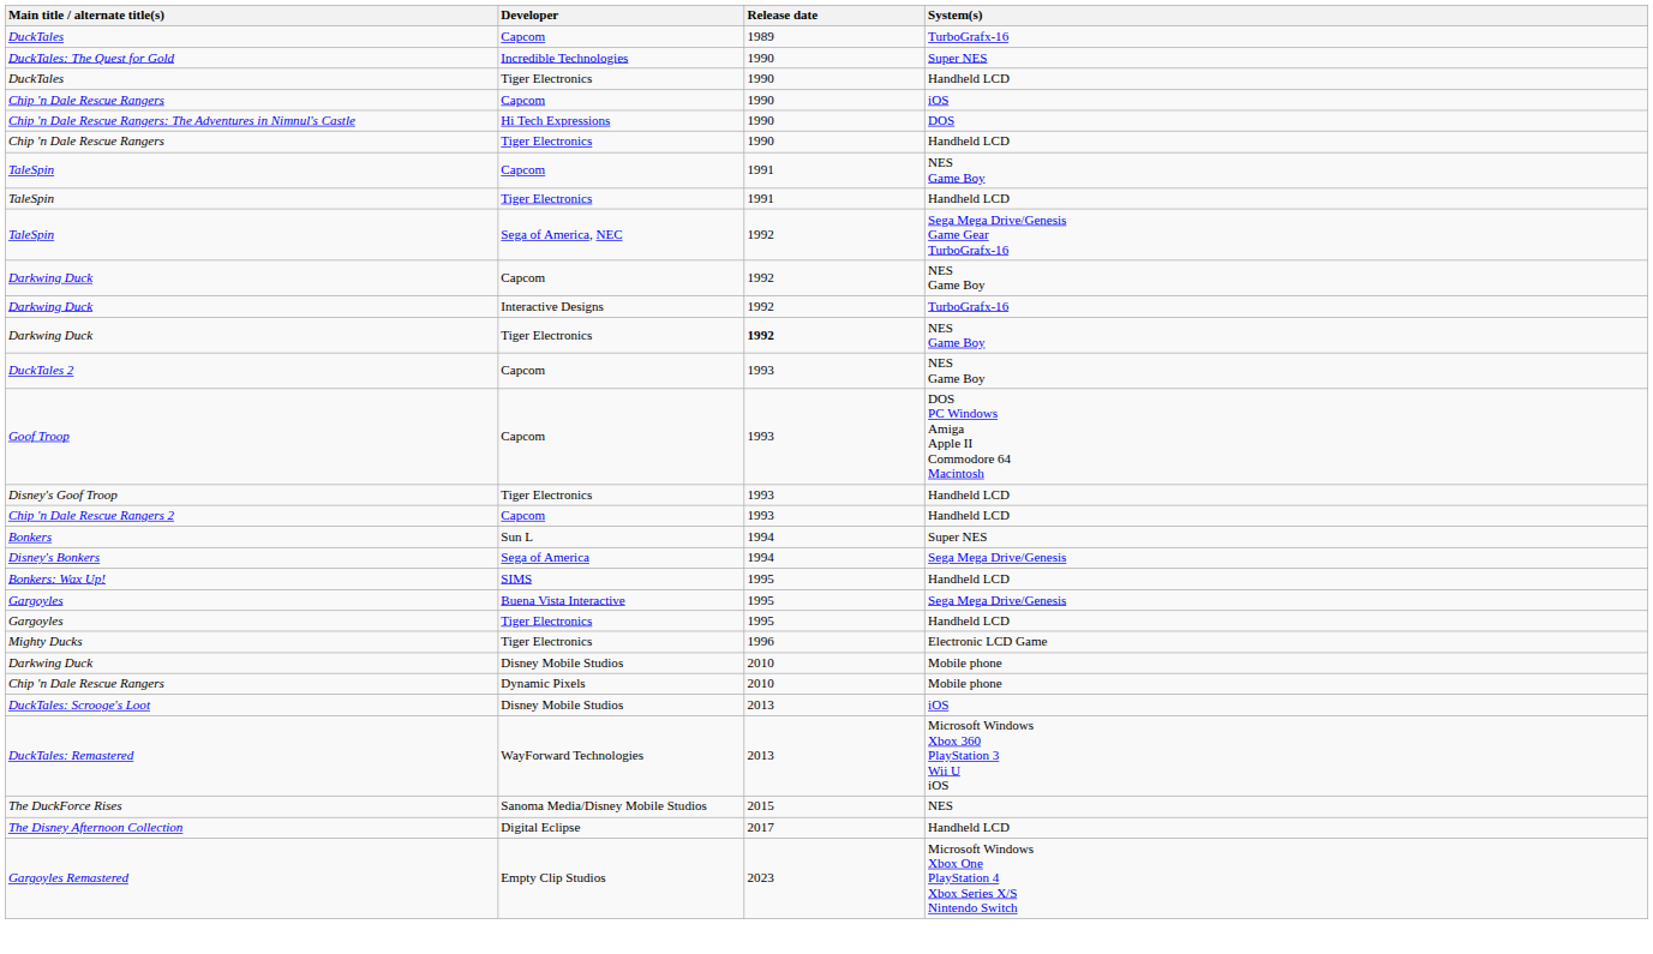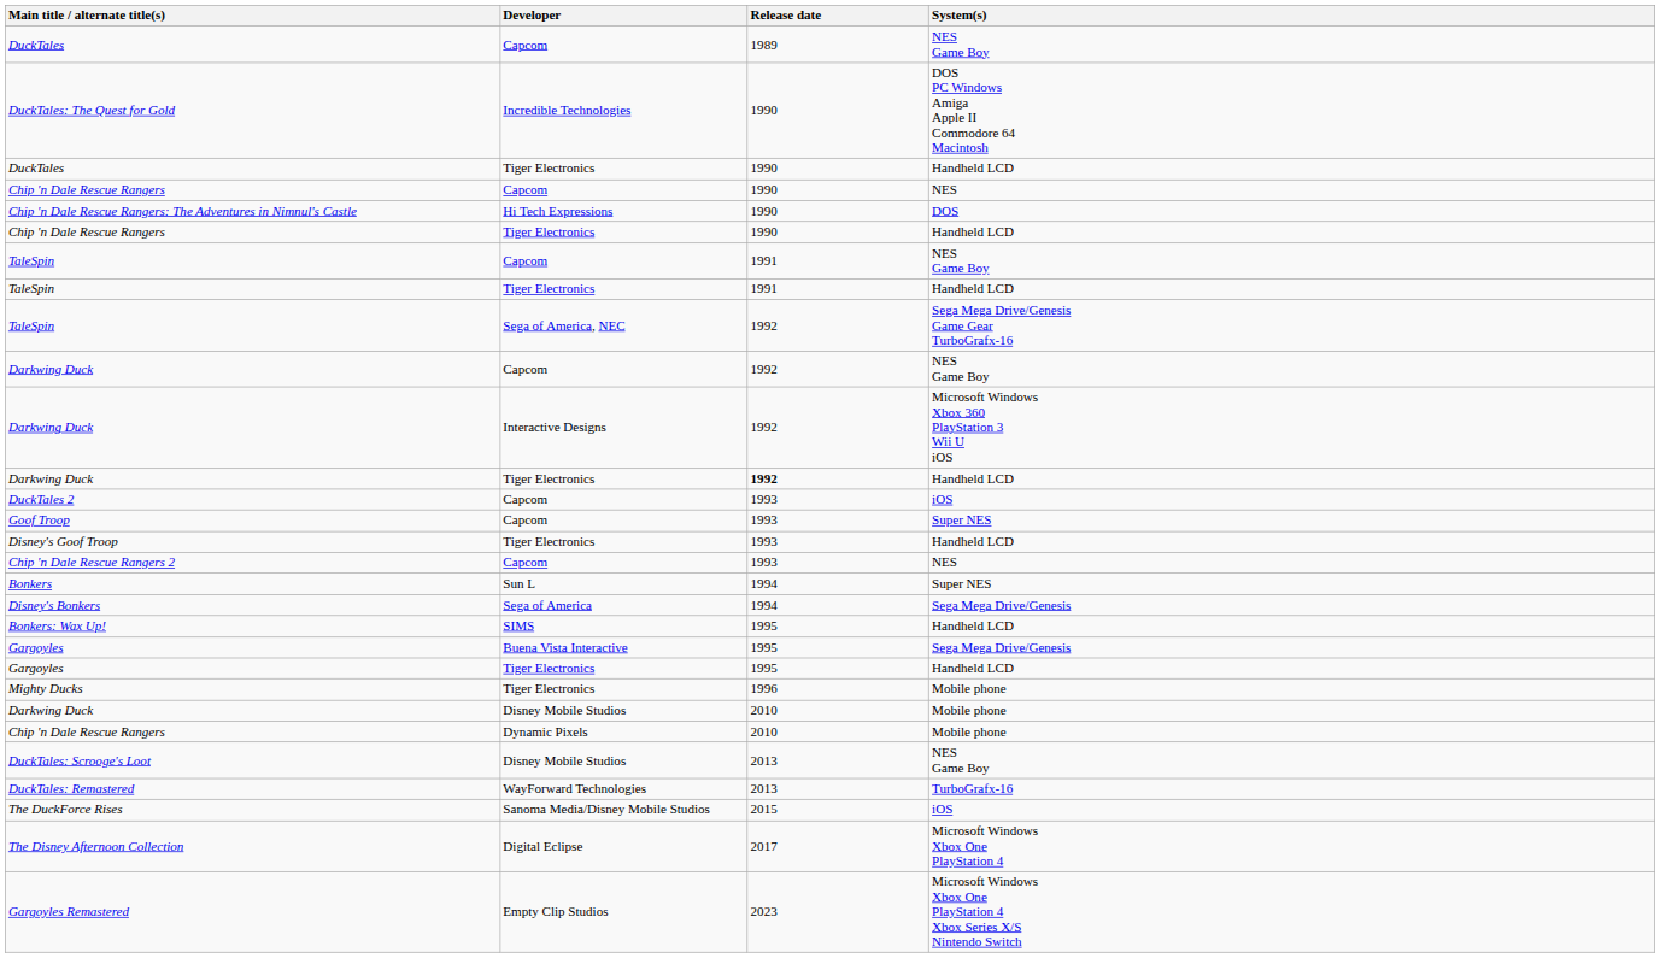DuckTales / Capcom | System(s): TurboGrafx-16 -> NES Game Boy
DuckTales: The Quest for Gold | System(s): Super NES -> DOS PC Windows Amiga Apple II Commodore 64 Macintosh
Chip 'n Dale Rescue Rangers / Capcom | System(s): iOS -> NES
Darkwing Duck / Interactive Designs | System(s): TurboGrafx-16 -> Microsoft Windows Xbox 360 PlayStation 3 Wii U iOS
Darkwing Duck / Tiger Electronics | System(s): NES Game Boy -> Handheld LCD
DuckTales 2 | System(s): NES Game Boy -> iOS
Goof Troop | System(s): DOS PC Windows Amiga Apple II Commodore 64 Macintosh -> Super NES
Chip 'n Dale Rescue Rangers 2 | System(s): Handheld LCD -> NES
Mighty Ducks | System(s): Electronic LCD Game -> Mobile phone
DuckTales: Scrooge's Loot | System(s): iOS -> NES Game Boy
DuckTales: Remastered | System(s): Microsoft Windows Xbox 360 PlayStation 3 Wii U iOS -> TurboGrafx-16
The DuckForce Rises | System(s): NES -> iOS
The Disney Afternoon Collection | System(s): Handheld LCD -> Microsoft Windows Xbox One PlayStation 4
